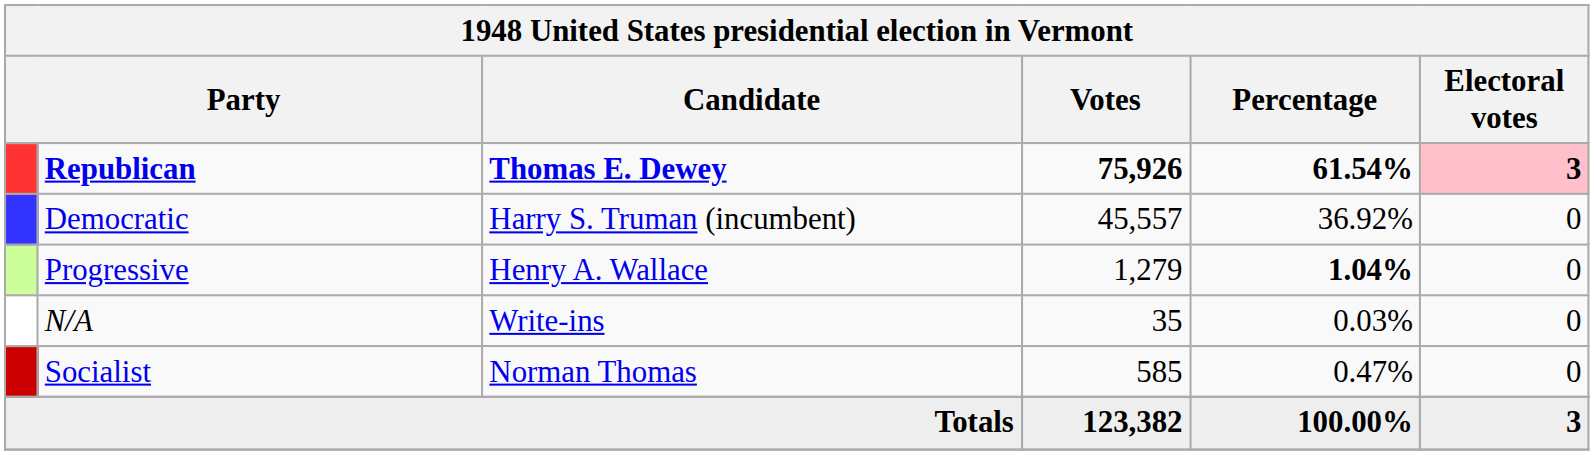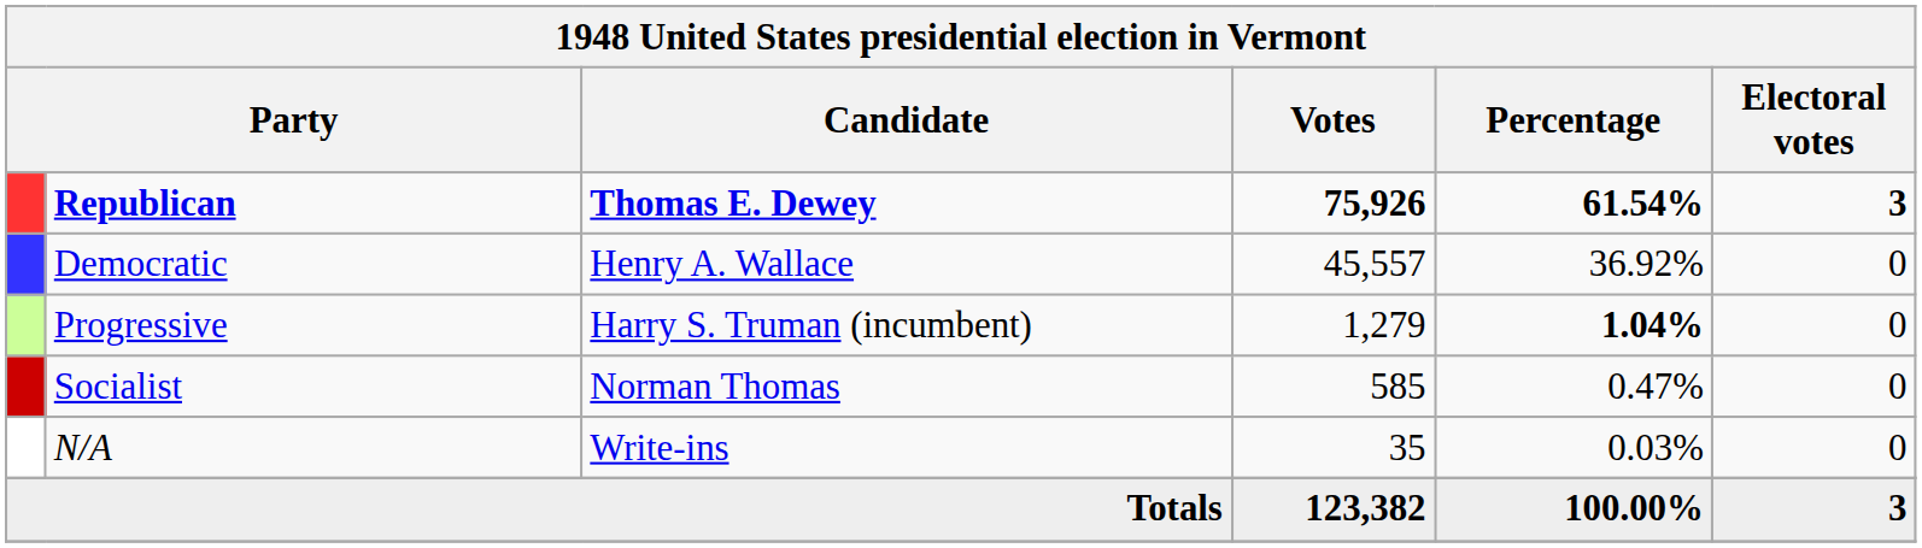Republican | Electoral votes: pink background -> no background
Democratic | Candidate: Harry S. Truman (incumbent) -> Henry A. Wallace
Progressive | Candidate: Henry A. Wallace -> Harry S. Truman (incumbent)
rows swapped: Socialist <-> N/A
